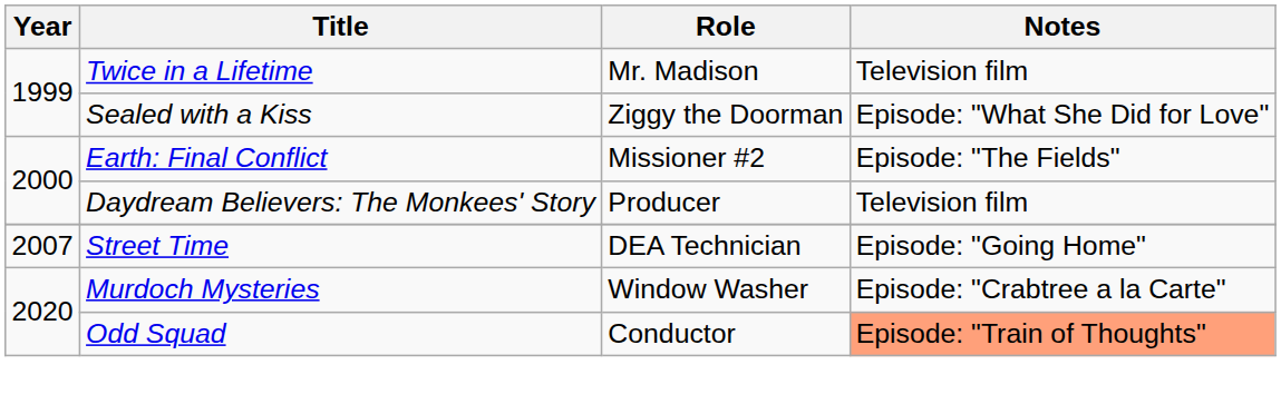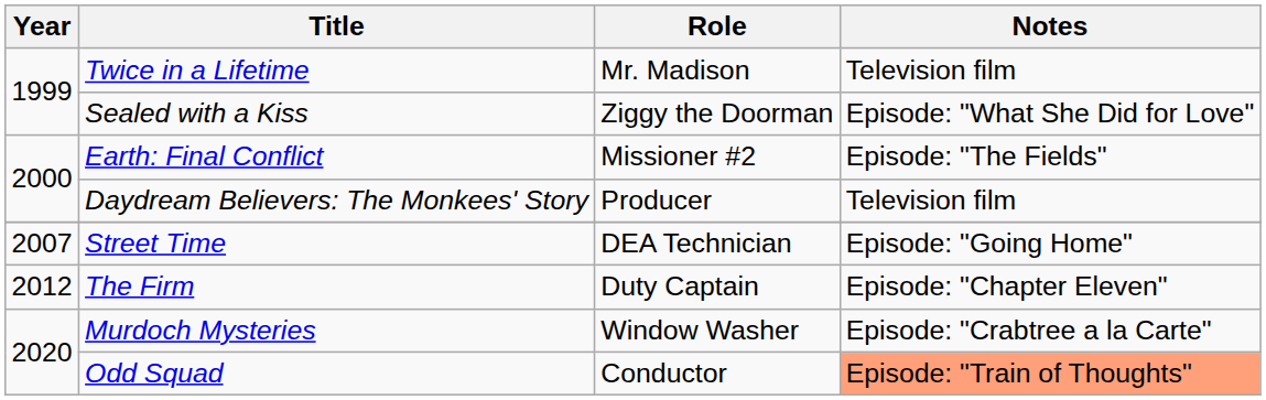+ row: 2012 | The Firm | Duty Captain | Episode: "Chapter Eleven"
